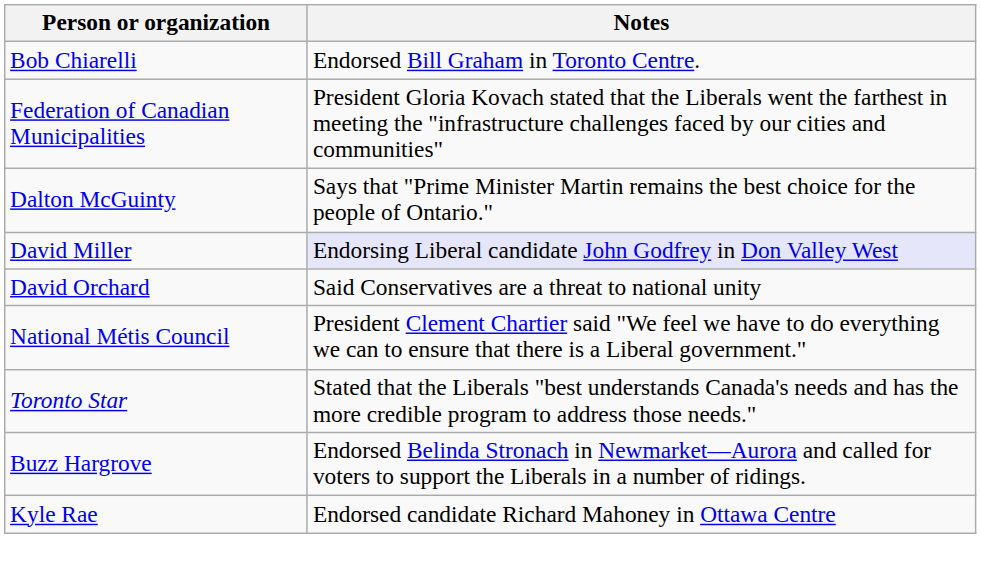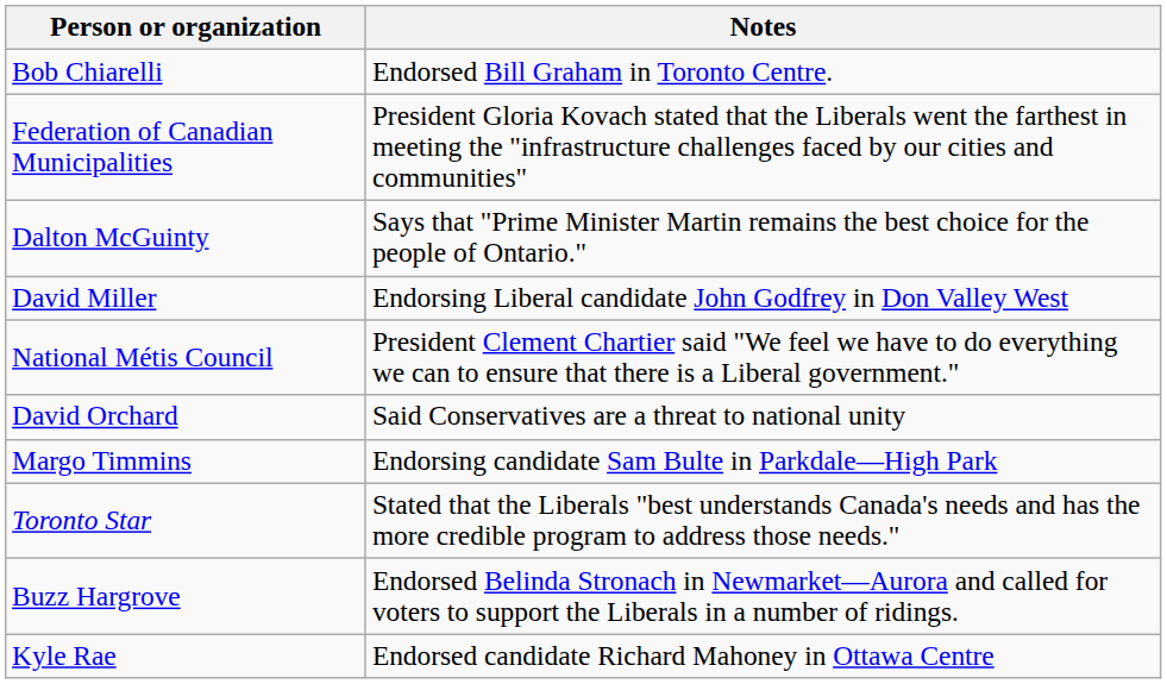David Miller | Notes: lavender background -> no background
rows swapped: National Métis Council <-> David Orchard
+ row: Margo Timmins | Endorsing candidate Sam Bulte in Parkdale—High Park
